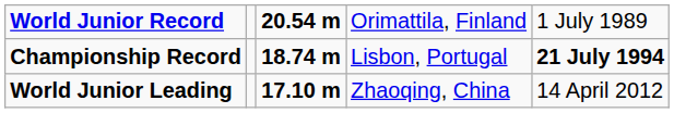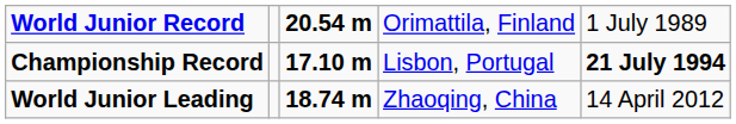Championship Record | column 3: 18.74 m -> 17.10 m
World Junior Leading | column 3: 17.10 m -> 18.74 m
